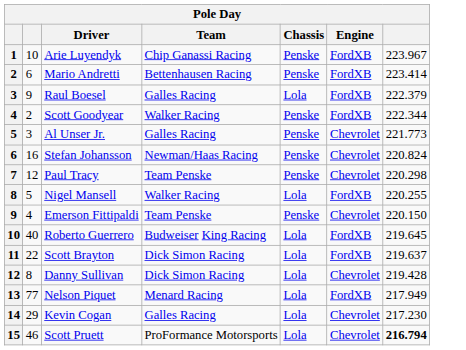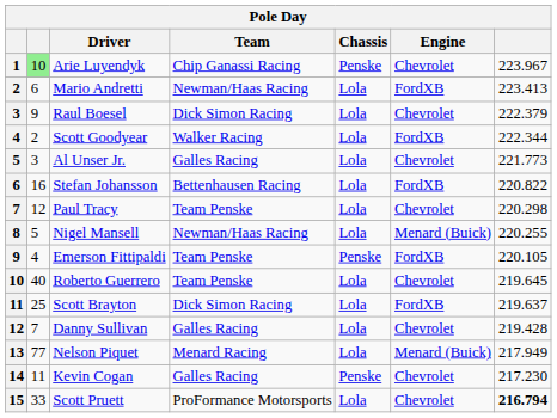Arie Luyendyk | column 2: no background -> lightgreen background
Arie Luyendyk | Engine: FordXB -> Chevrolet
Mario Andretti | Team: Bettenhausen Racing -> Newman/Haas Racing
Mario Andretti | Chassis: Penske -> Lola
Mario Andretti | column 7: 223.414 -> 223.413
Raul Boesel | Team: Galles Racing -> Dick Simon Racing
Raul Boesel | Engine: FordXB -> Chevrolet
Scott Goodyear | Chassis: Penske -> Lola
Al Unser Jr. | Chassis: Penske -> Lola
Stefan Johansson | Team: Newman/Haas Racing -> Bettenhausen Racing
Stefan Johansson | Chassis: Penske -> Lola
Stefan Johansson | Engine: Chevrolet -> FordXB
Stefan Johansson | column 7: 220.824 -> 220.822
Paul Tracy | Chassis: Penske -> Lola
Nigel Mansell | Team: Walker Racing -> Newman/Haas Racing
Nigel Mansell | Engine: FordXB -> Menard (Buick)
Emerson Fittipaldi | Engine: Chevrolet -> FordXB
Emerson Fittipaldi | column 7: 220.150 -> 220.105
Roberto Guerrero | Team: Budweiser King Racing -> Team Penske
Roberto Guerrero | Engine: FordXB -> Chevrolet
Scott Brayton | column 2: 22 -> 25
Danny Sullivan | column 2: 8 -> 7
Danny Sullivan | Team: Dick Simon Racing -> Galles Racing
Nelson Piquet | Engine: FordXB -> Menard (Buick)
Kevin Cogan | column 2: 29 -> 11
Kevin Cogan | Chassis: Lola -> Penske
Scott Pruett | column 2: 46 -> 33
